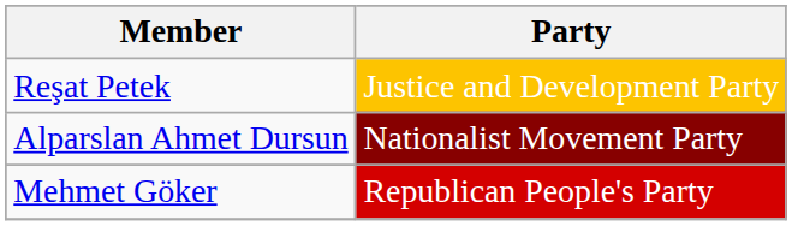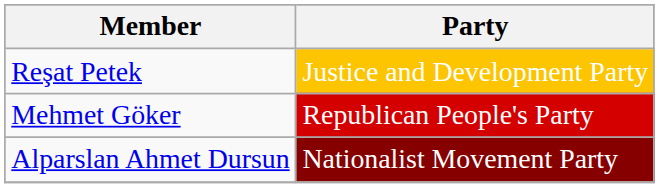rows swapped: Mehmet Göker <-> Alparslan Ahmet Dursun
